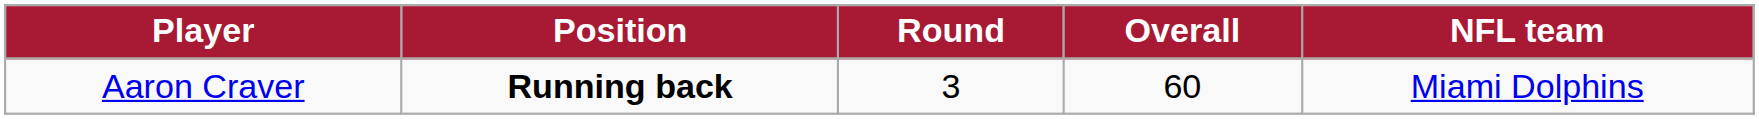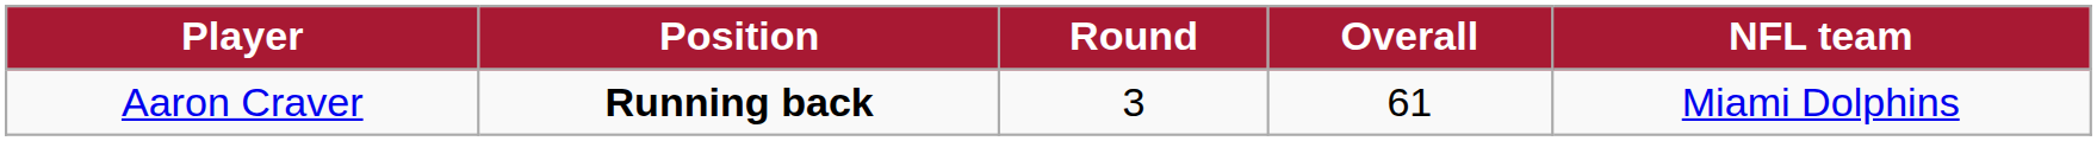Aaron Craver | Overall: 60 -> 61
